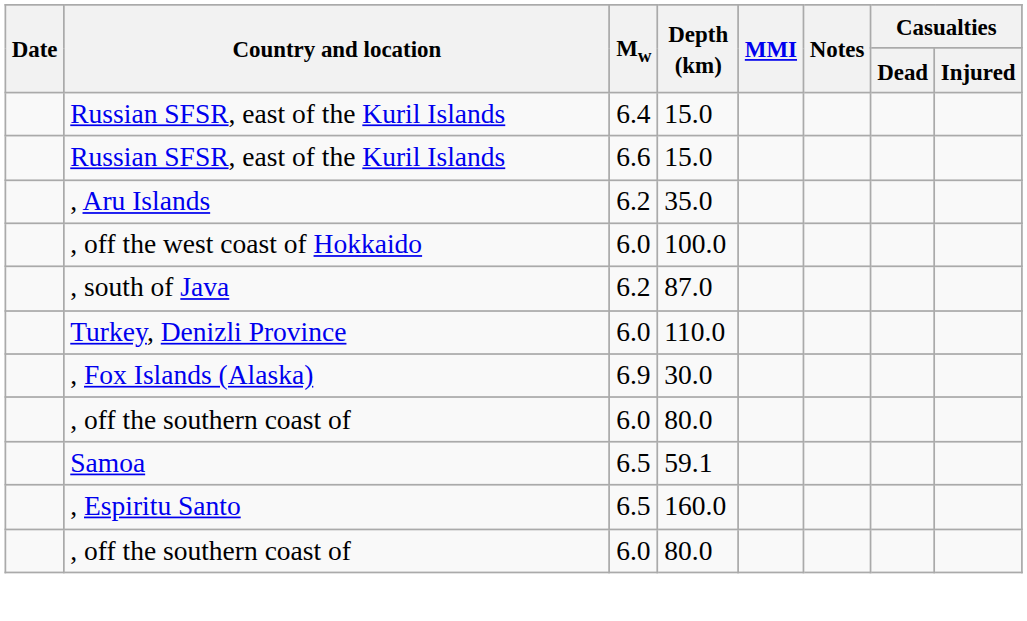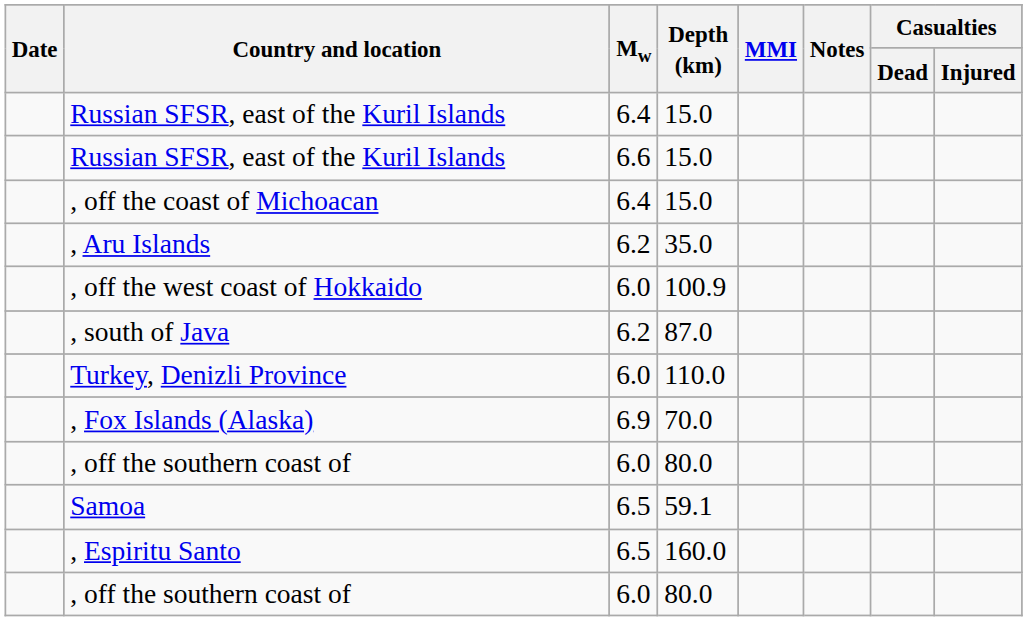+ row: , off the coast of Michoacan | 6.4 | 15.0
, off the west coast of Hokkaido | Depth (km): 100.0 -> 100.9
, Fox Islands (Alaska) | Depth (km): 30.0 -> 70.0
